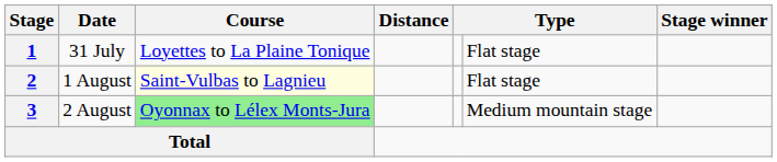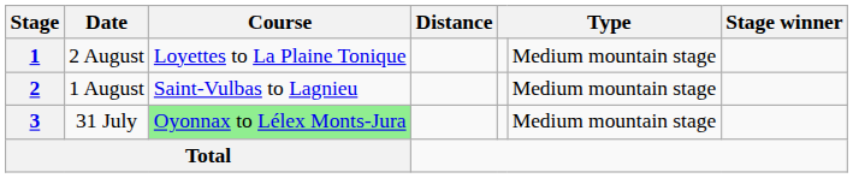1 | Date: 31 July -> 2 August
1 | column 6: Flat stage -> Medium mountain stage
2 | Course: lightyellow background -> no background
2 | column 6: Flat stage -> Medium mountain stage
3 | Date: 2 August -> 31 July
